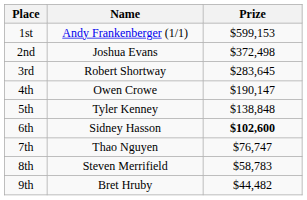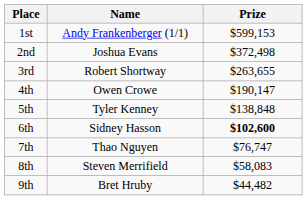3rd | Prize: $283,645 -> $263,655
8th | Prize: $58,783 -> $58,083
